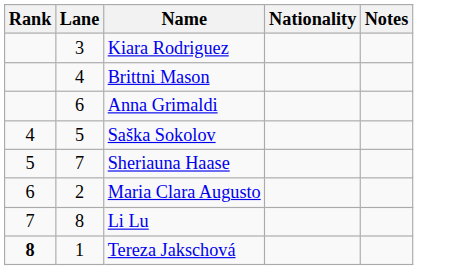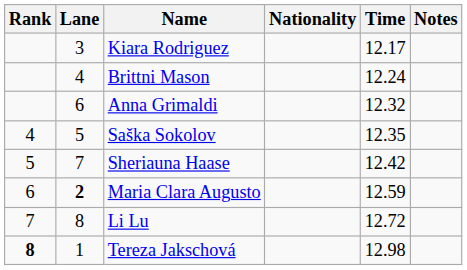+ column: Time | 12.17 | 12.24 | 12.32 | 12.35 | 12.42 | 12.59 | 12.72 | 12.98
Maria Clara Augusto | Lane: normal -> bold
